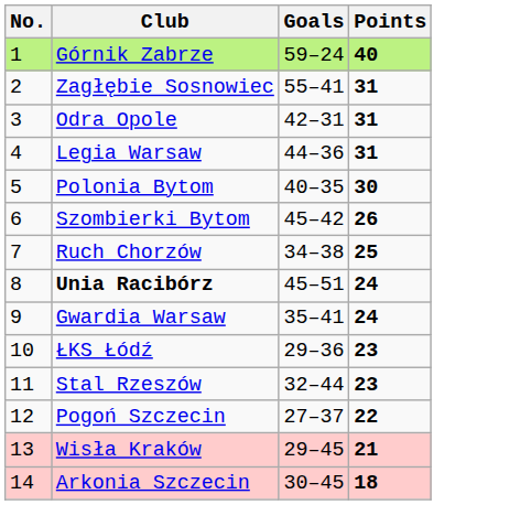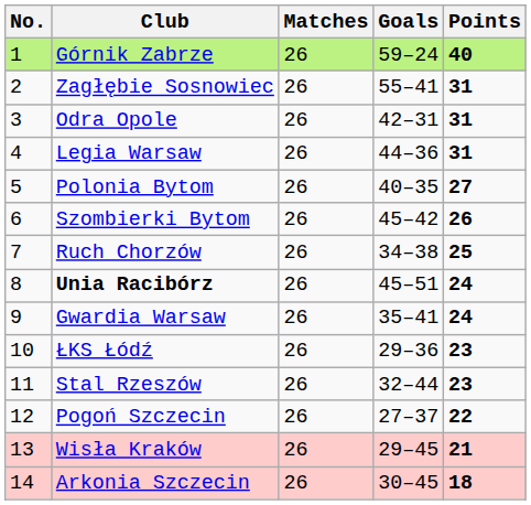+ column: Matches | 26 | 26 | 26 | 26 | 26 | 26 | 26 | 26 | 26 | 26 | 26 | 26 | 26 | 26
Polonia Bytom | Points: 30 -> 27
